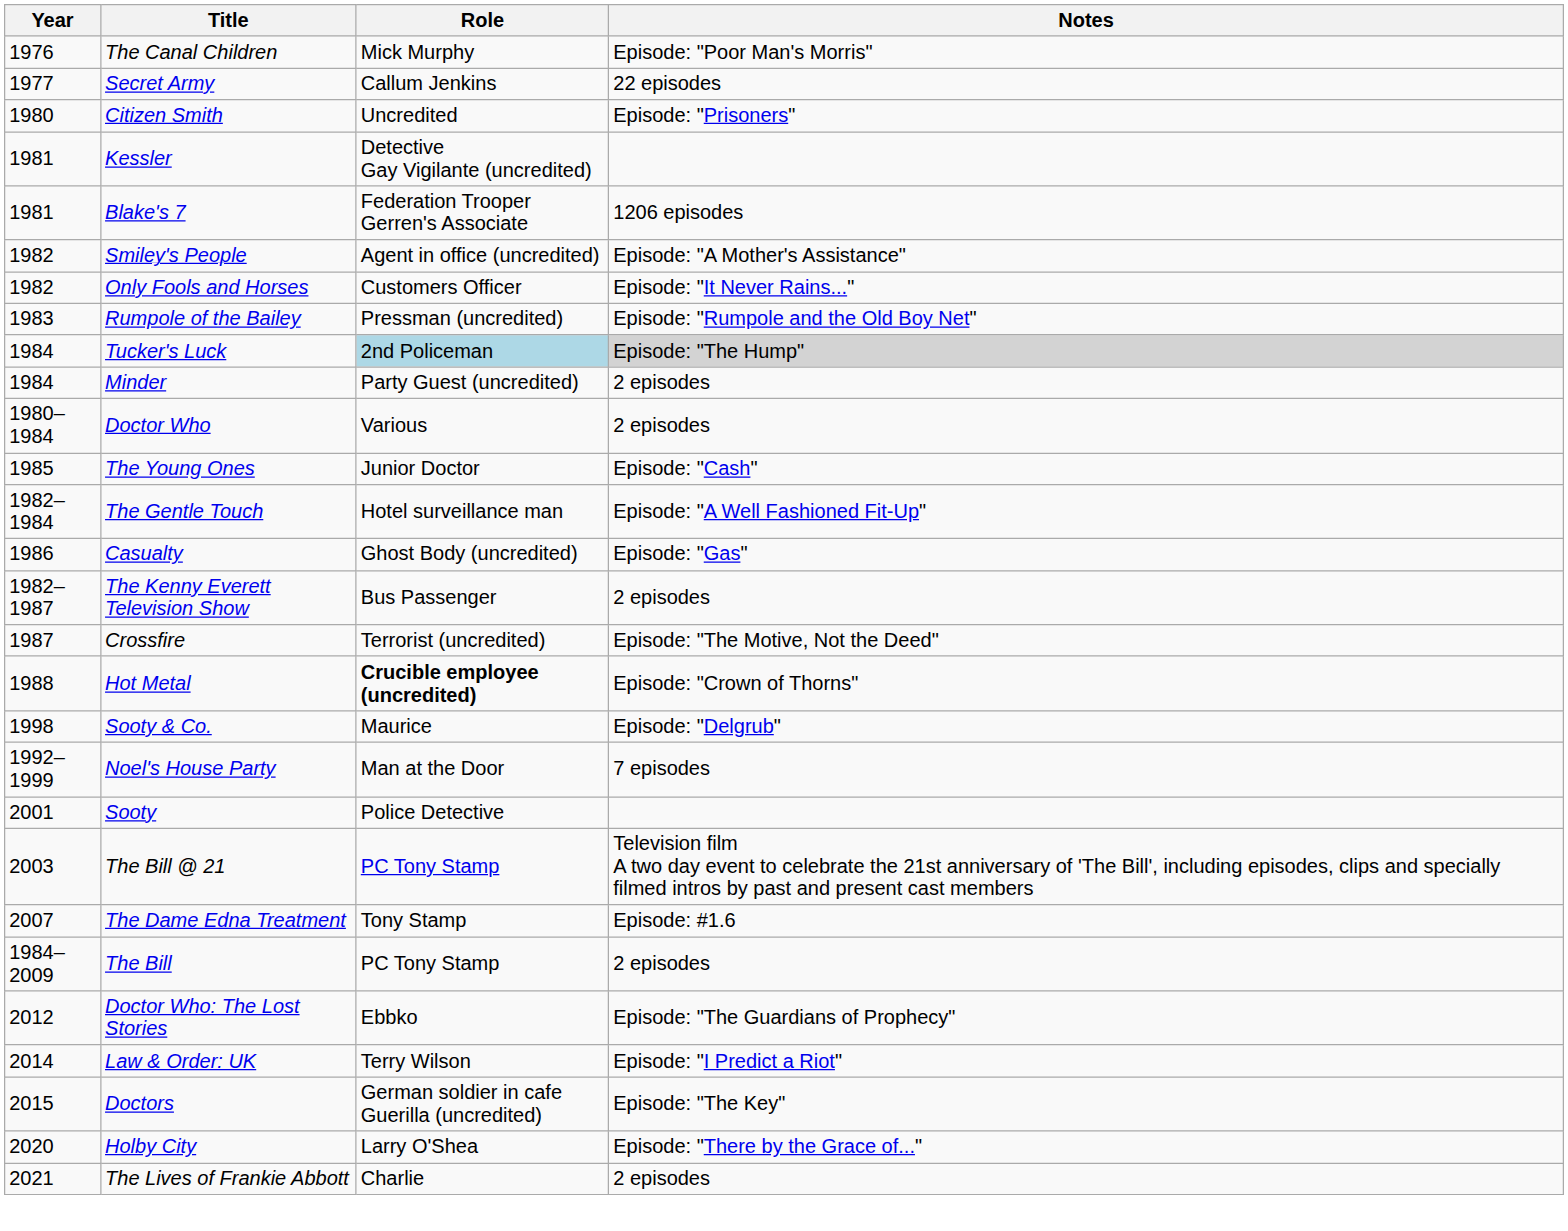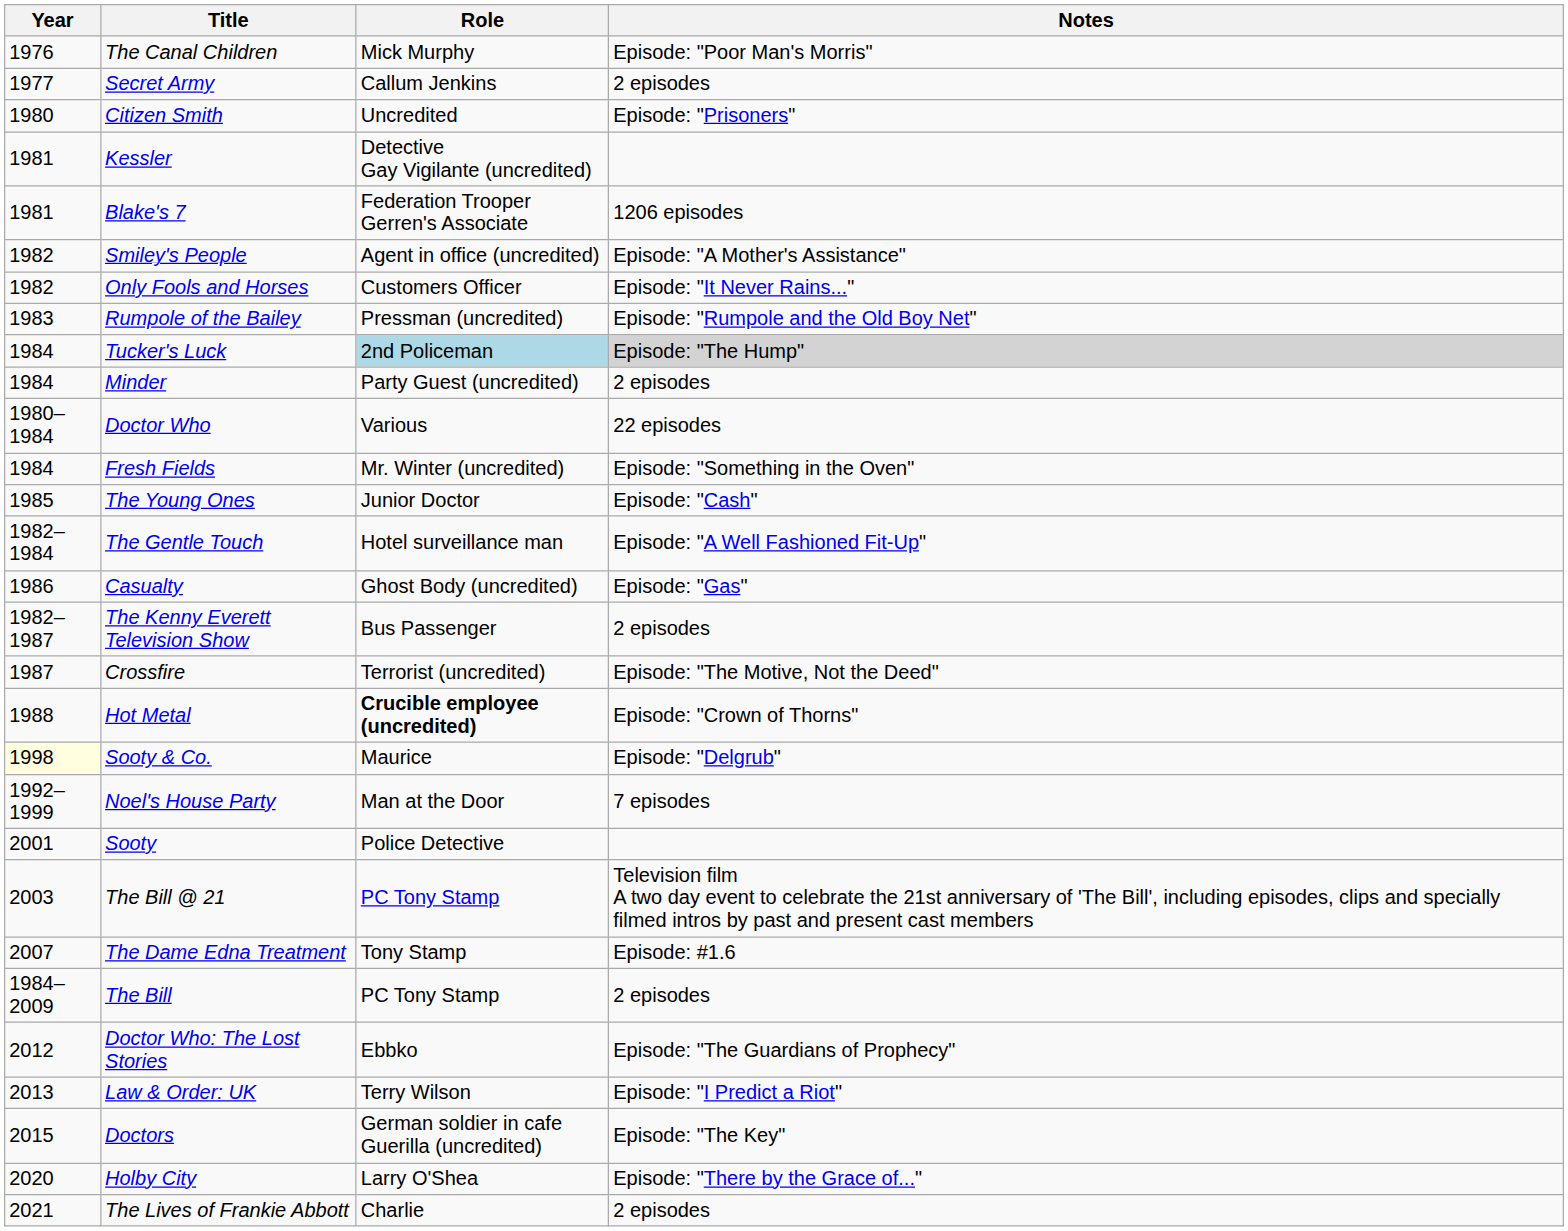Secret Army | Notes: 22 episodes -> 2 episodes
Doctor Who | Notes: 2 episodes -> 22 episodes
+ row: 1984 | Fresh Fields | Mr. Winter (uncredited) | Episode: "Something in the Oven"
Sooty & Co. | Year: no background -> lightyellow background
Law & Order: UK | Year: 2014 -> 2013
